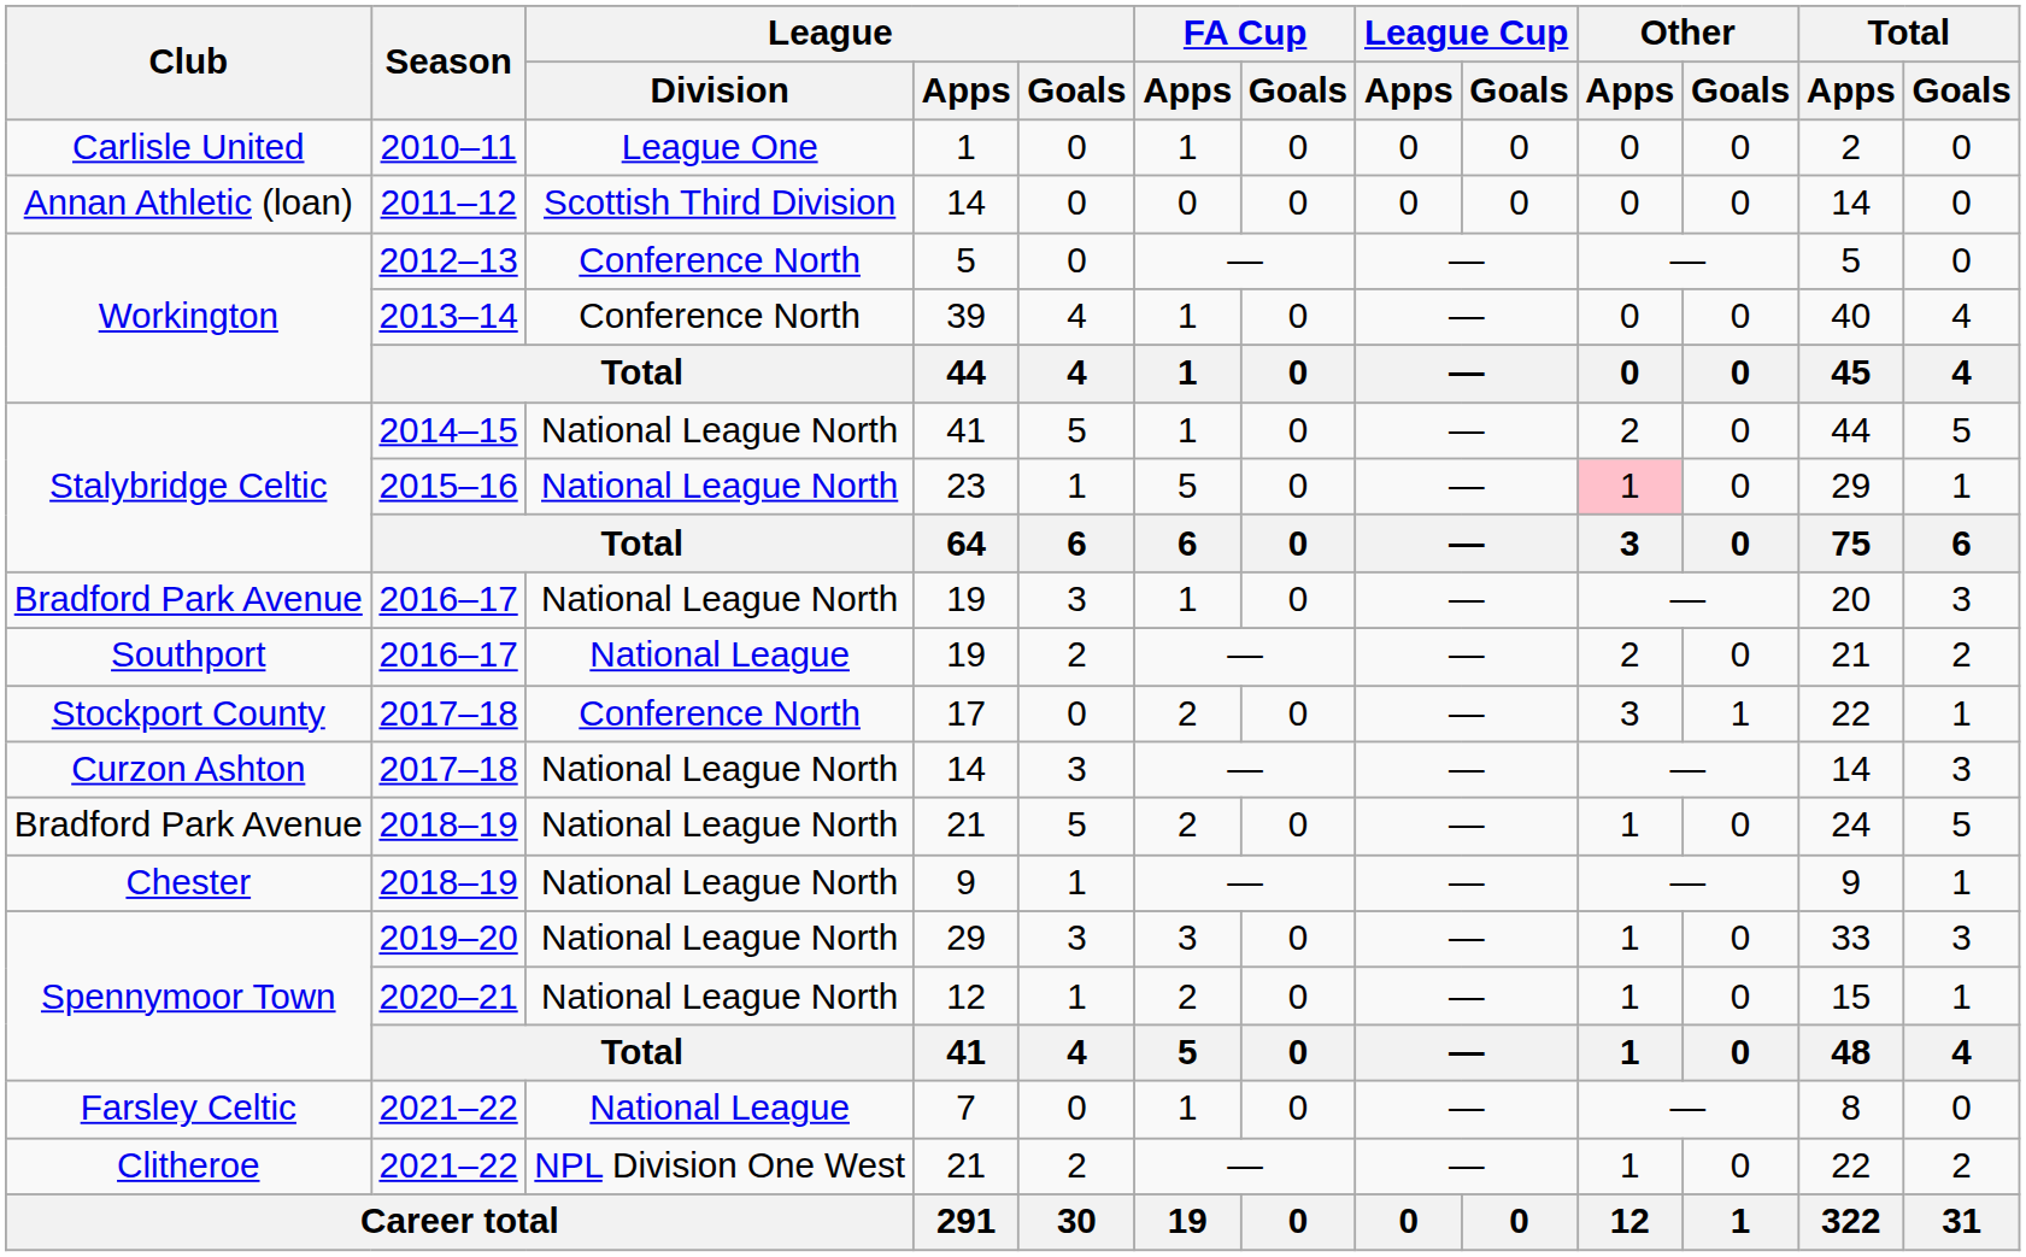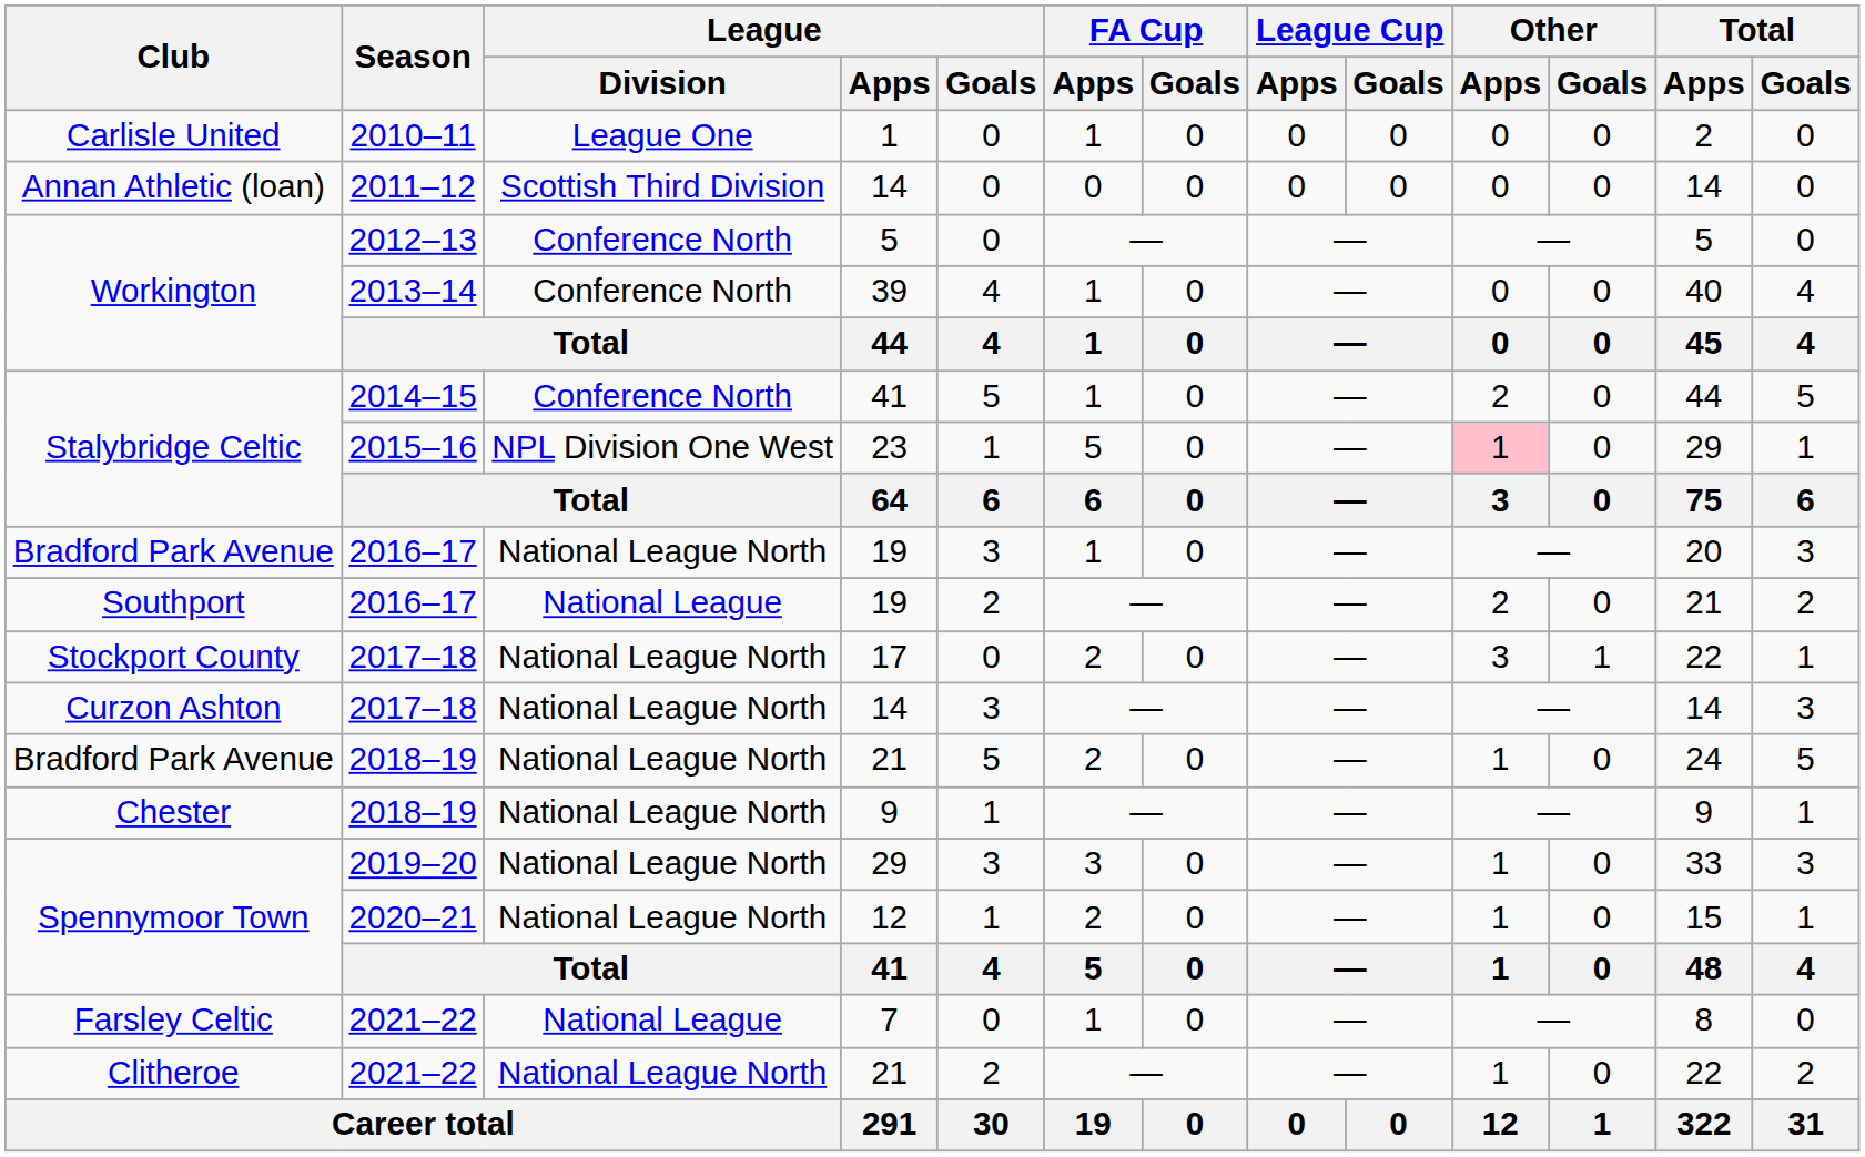Stalybridge Celtic / 41 | League / Division: National League North -> Conference North
23 | League / Division: National League North -> NPL Division One West
17 | League / Division: Conference North -> National League North
Clitheroe / 21 | League / Division: NPL Division One West -> National League North
